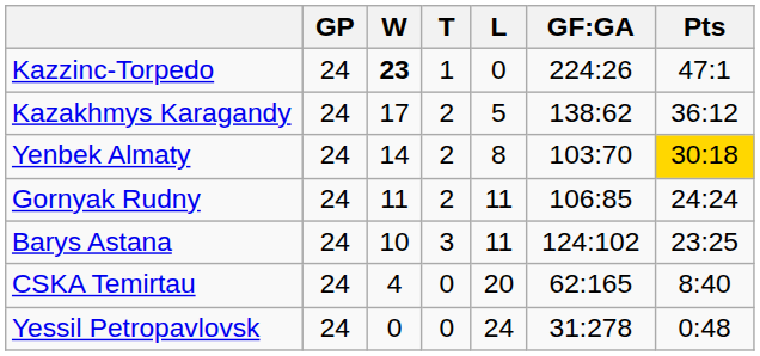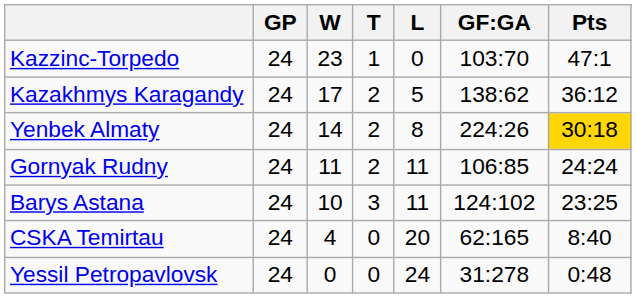Kazzinc-Torpedo | W: bold -> normal
Kazzinc-Torpedo | GF:GA: 224:26 -> 103:70
Yenbek Almaty | GF:GA: 103:70 -> 224:26
